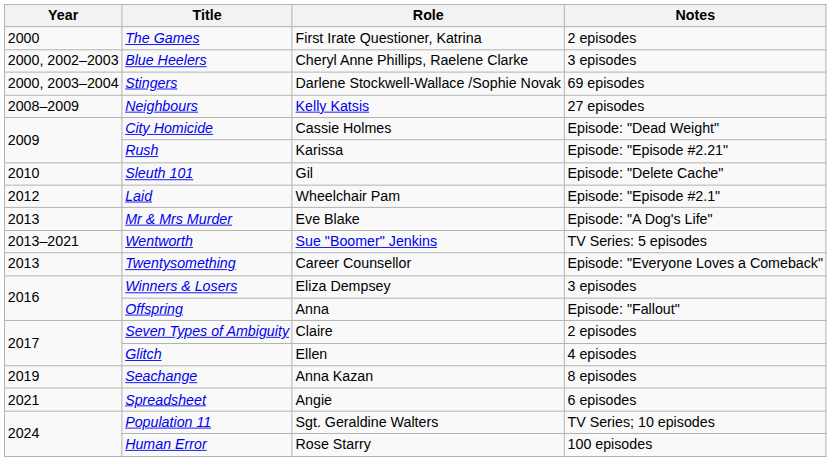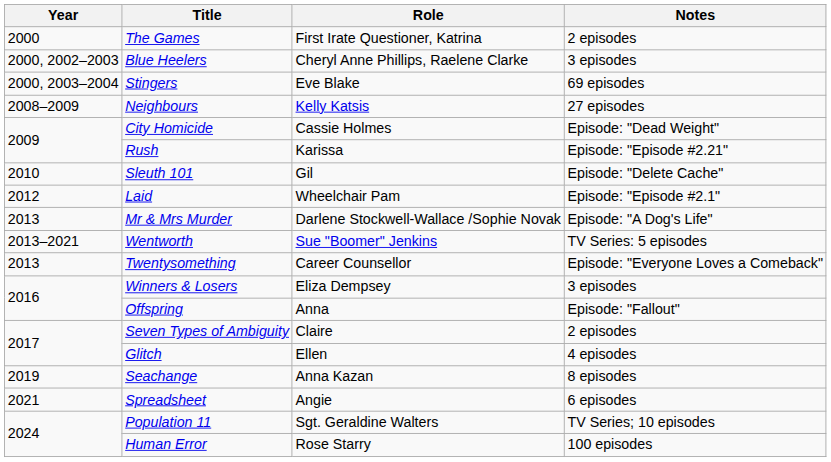Stingers | Role: Darlene Stockwell-Wallace /Sophie Novak -> Eve Blake
Mr & Mrs Murder | Role: Eve Blake -> Darlene Stockwell-Wallace /Sophie Novak
